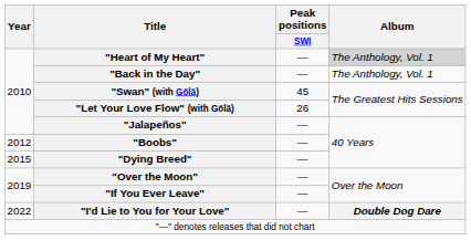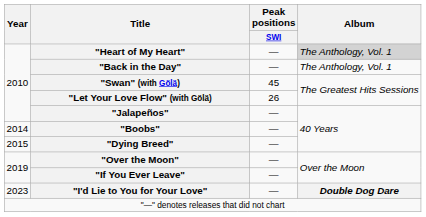"Boobs" | Year: 2012 -> 2014
"I'd Lie to You for Your Love" | Year: 2022 -> 2023
